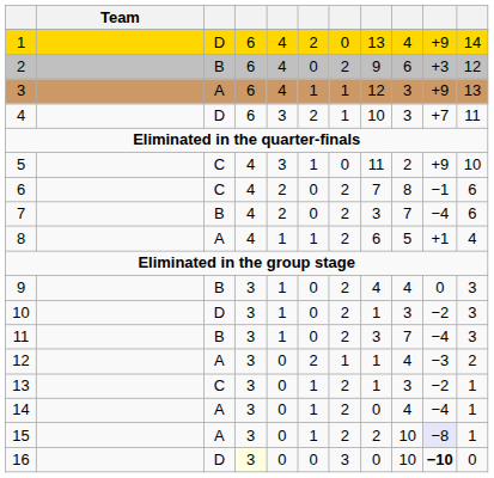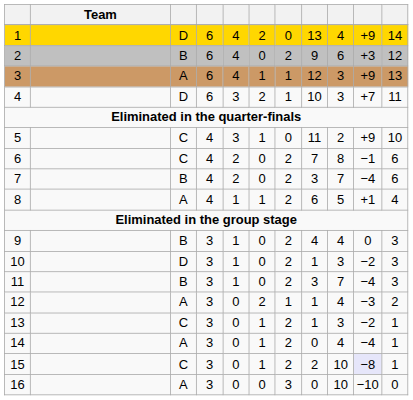15 | column 3: A -> C
16 | column 3: D -> A
16 | column 4: lightyellow background -> no background
16 | column 10: bold -> normal
